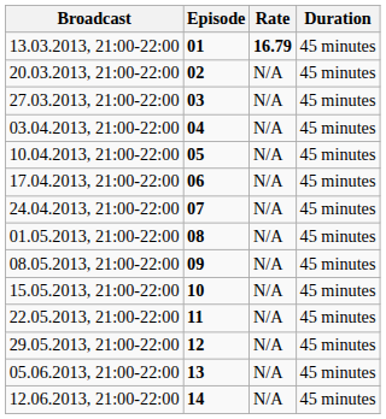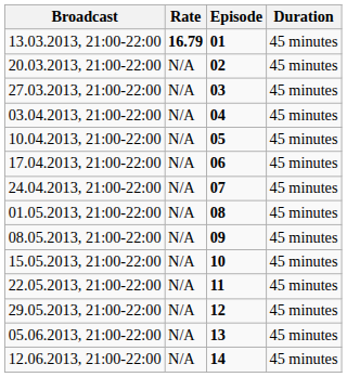columns swapped: Episode <-> Rate
